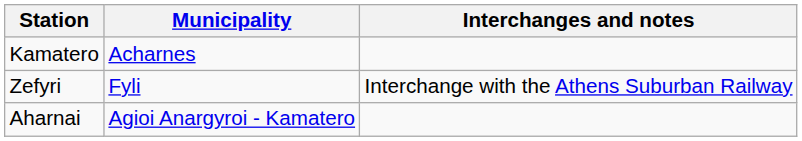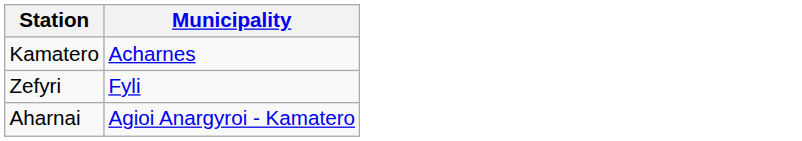- column: Interchanges and notes | Interchange with the Athens Suburban Railway
